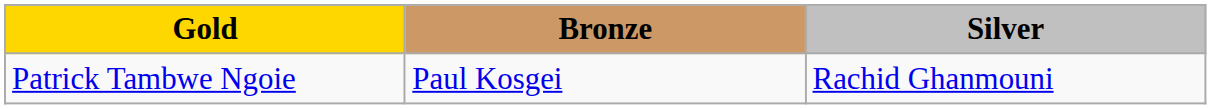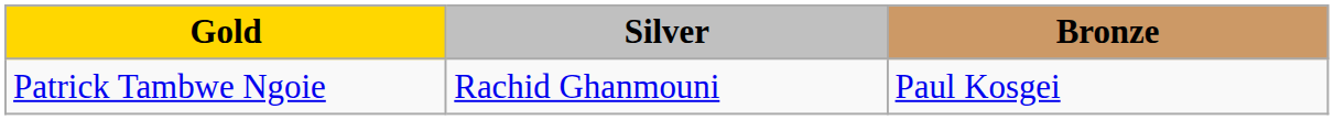columns swapped: Silver <-> Bronze
